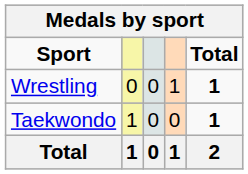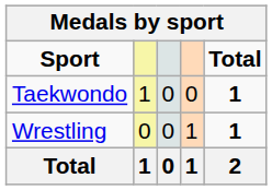rows swapped: Taekwondo <-> Wrestling
